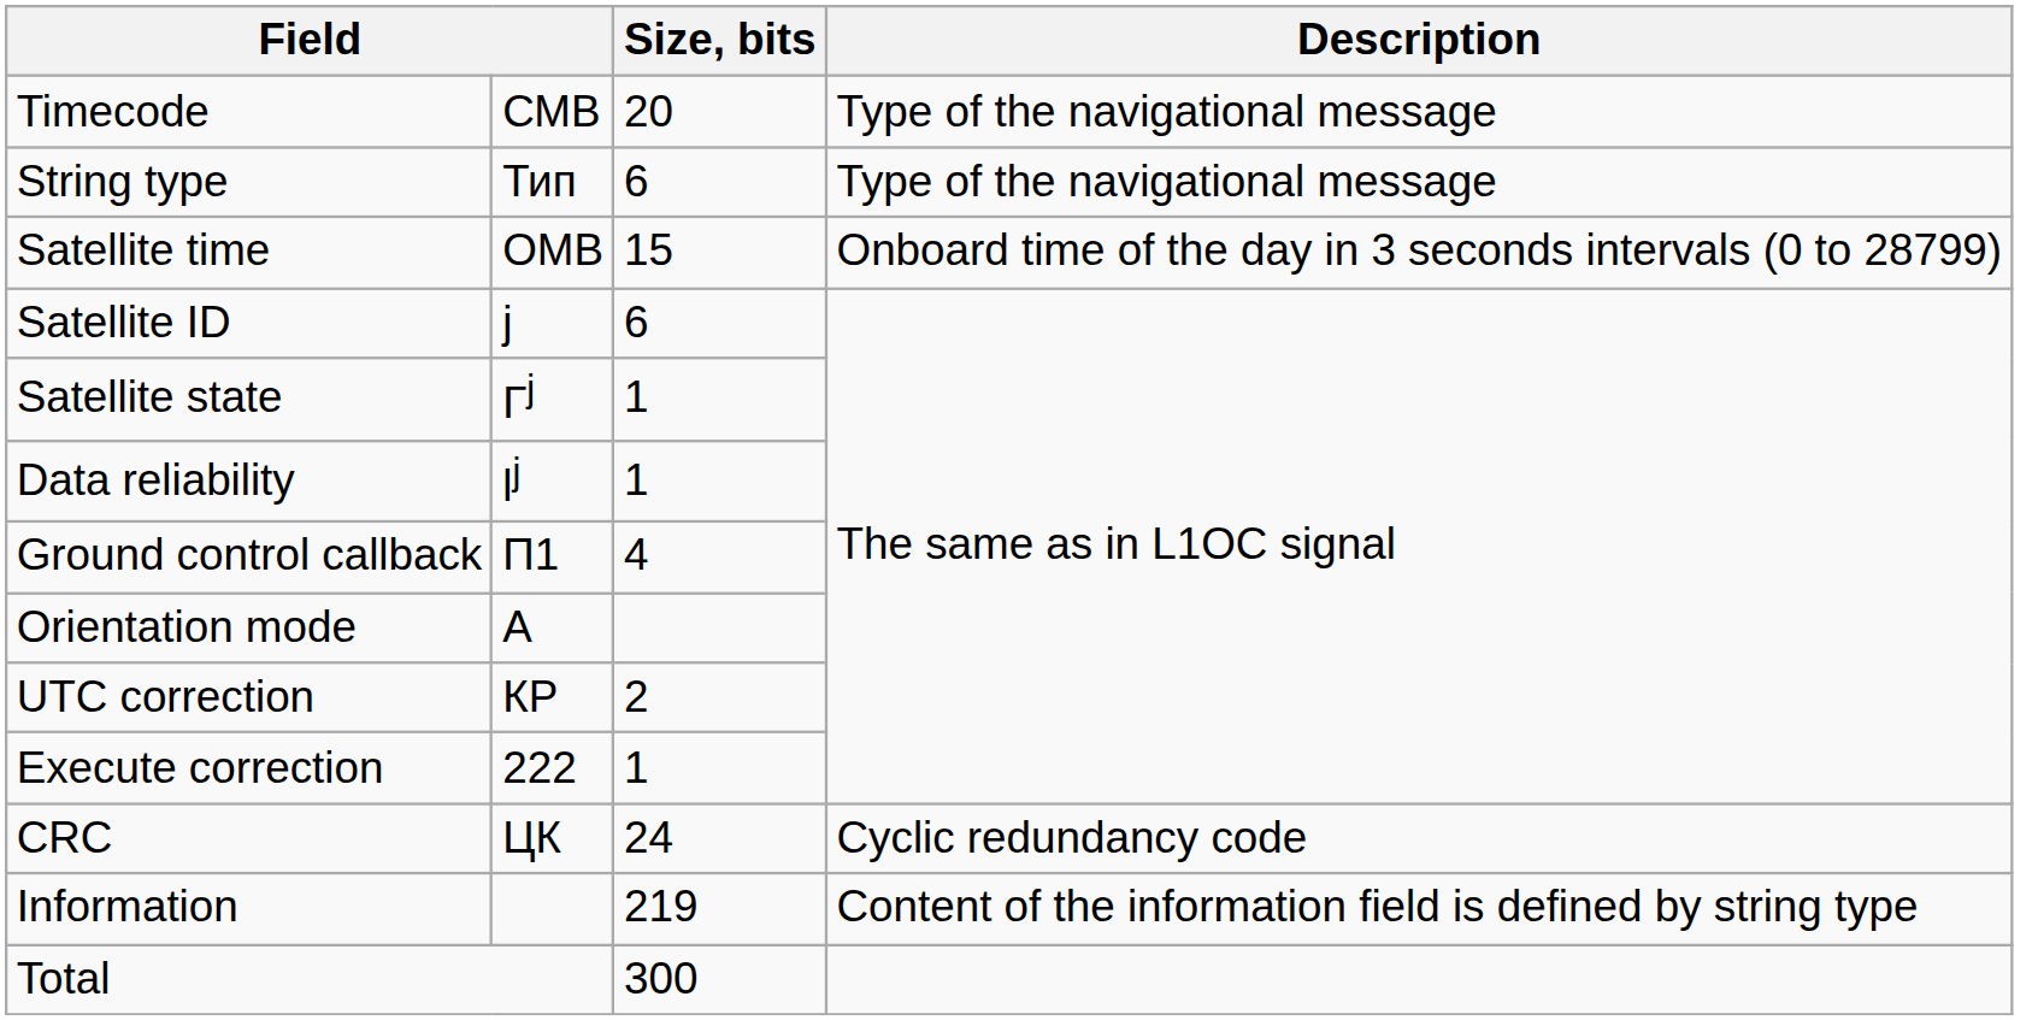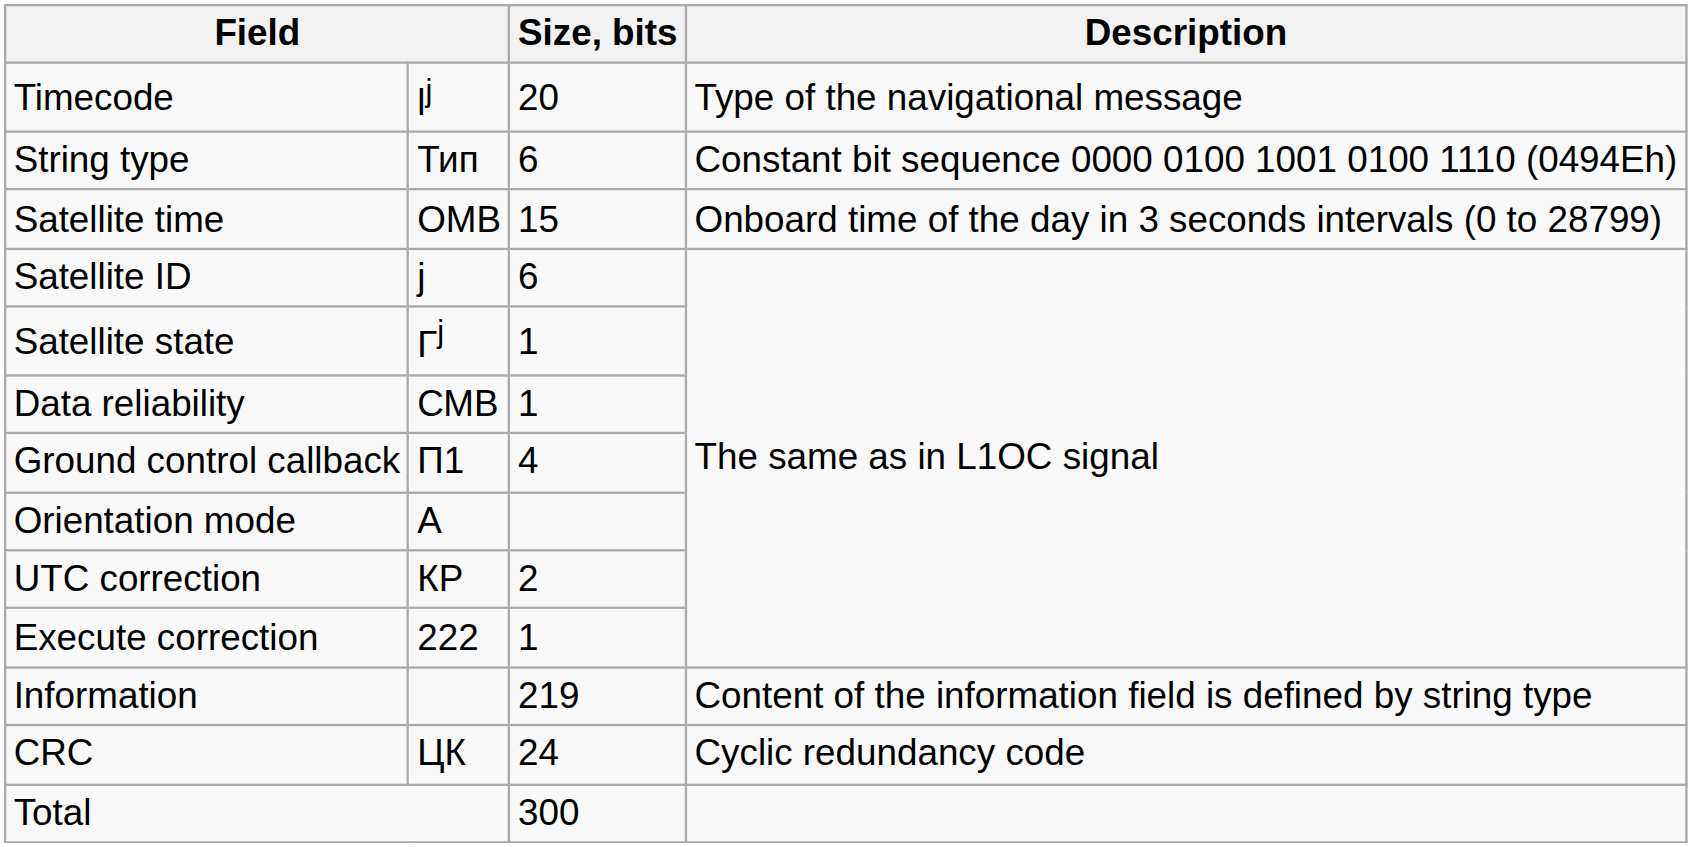Timecode | column 2: СМВ -> lj
String type | Description: Type of the navigational message -> Constant bit sequence 0000 0100 1001 0100 1110 (0494Eh)
Data reliability | column 2: lj -> СМВ
rows swapped: Information <-> CRC
